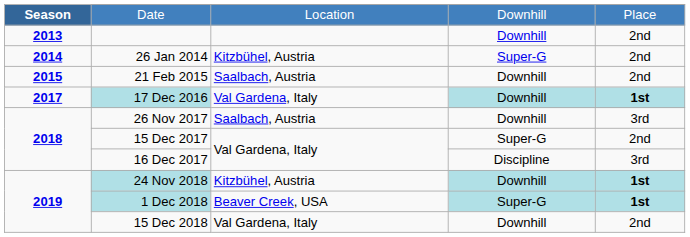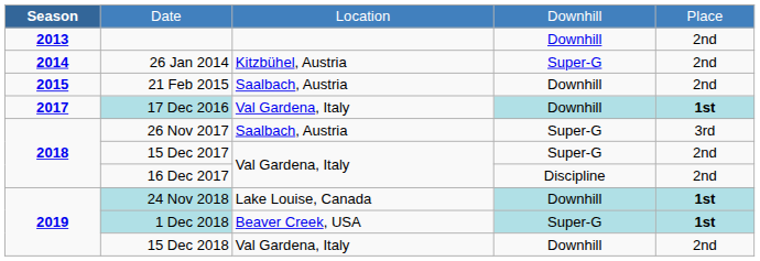26 Nov 2017 | column 4: Downhill -> Super-G
16 Dec 2017 | column 5: 3rd -> 2nd
24 Nov 2018 | column 3: Kitzbühel, Austria -> Lake Louise, Canada
